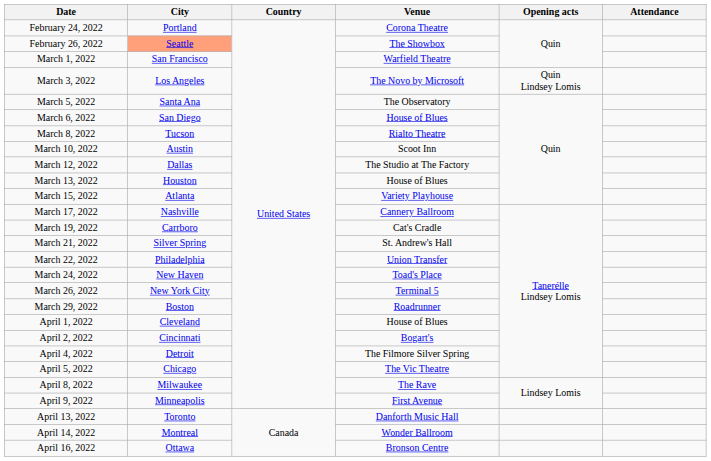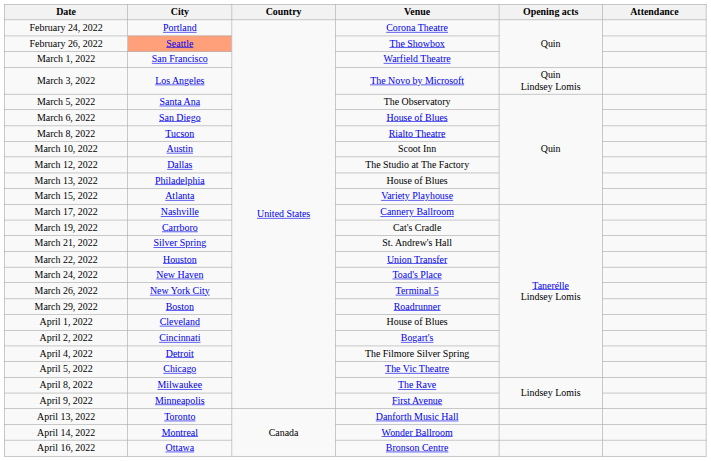March 13, 2022 | City: Houston -> Philadelphia
March 22, 2022 | City: Philadelphia -> Houston
